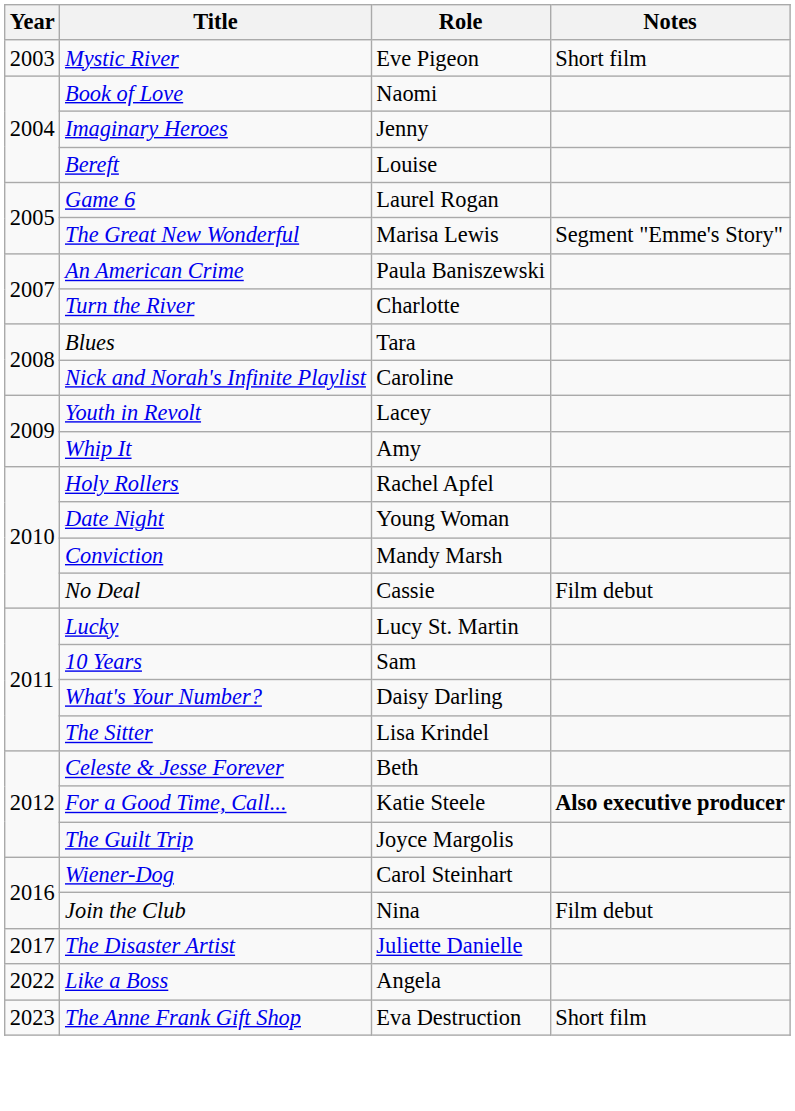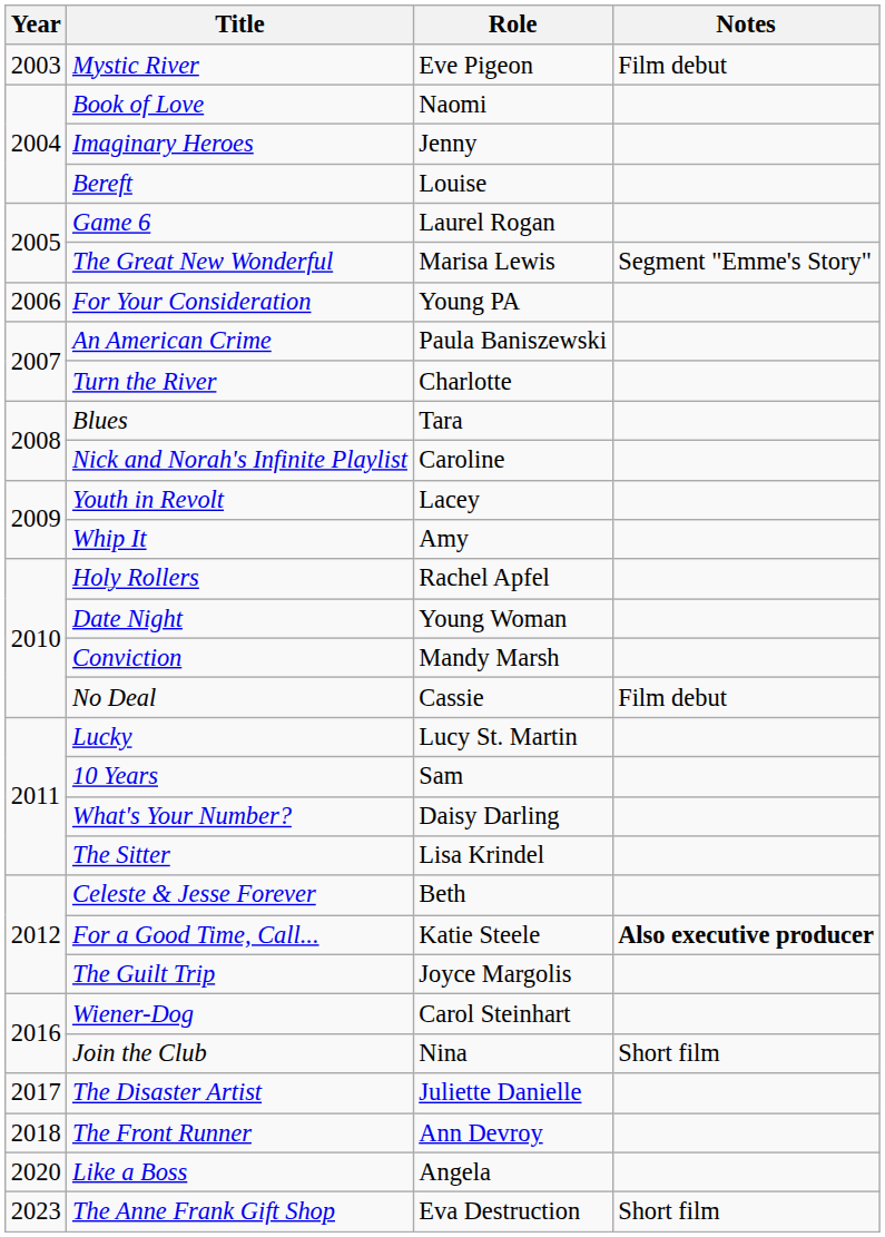Mystic River | Notes: Short film -> Film debut
+ row: 2006 | For Your Consideration | Young PA
Join the Club | Notes: Film debut -> Short film
+ row: 2018 | The Front Runner | Ann Devroy
Like a Boss | Year: 2022 -> 2020
